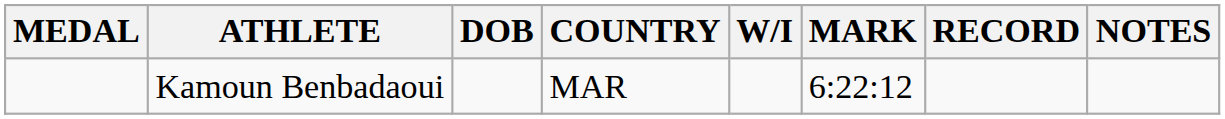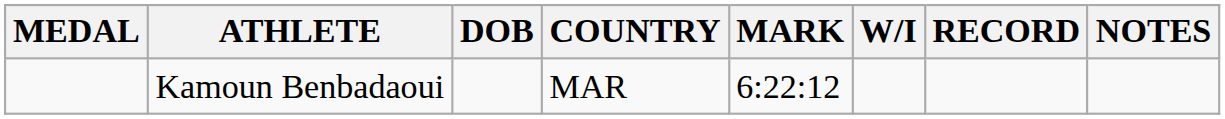columns swapped: MARK <-> W/I
